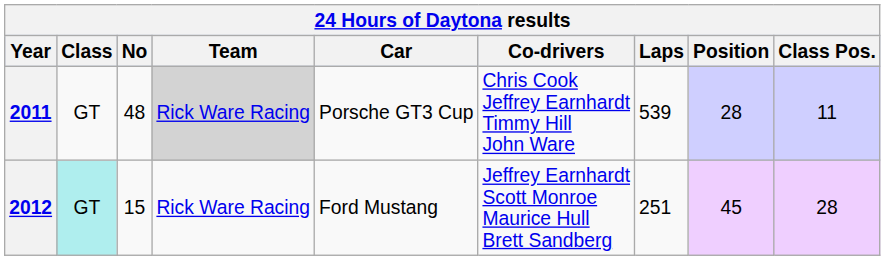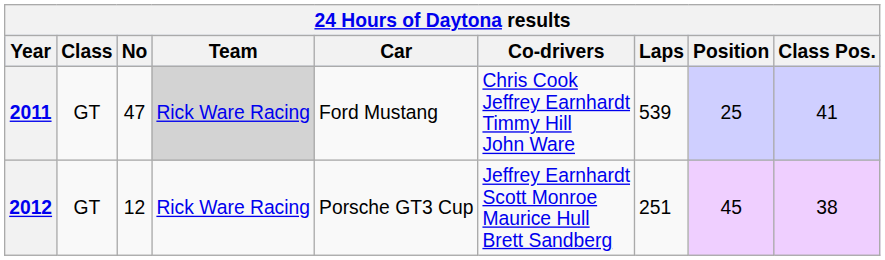2011 | No: 48 -> 47
2011 | Car: Porsche GT3 Cup -> Ford Mustang
2011 | Position: 28 -> 25
2011 | Class Pos.: 11 -> 41
2012 | Class: paleturquoise background -> no background
2012 | No: 15 -> 12
2012 | Car: Ford Mustang -> Porsche GT3 Cup
2012 | Class Pos.: 28 -> 38
